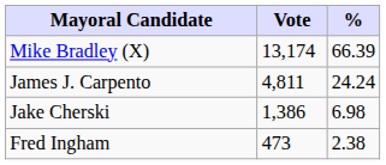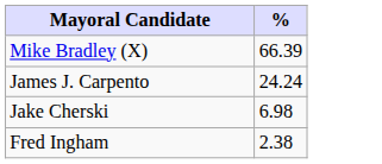- column: Vote | 13,174 | 4,811 | 1,386 | 473
